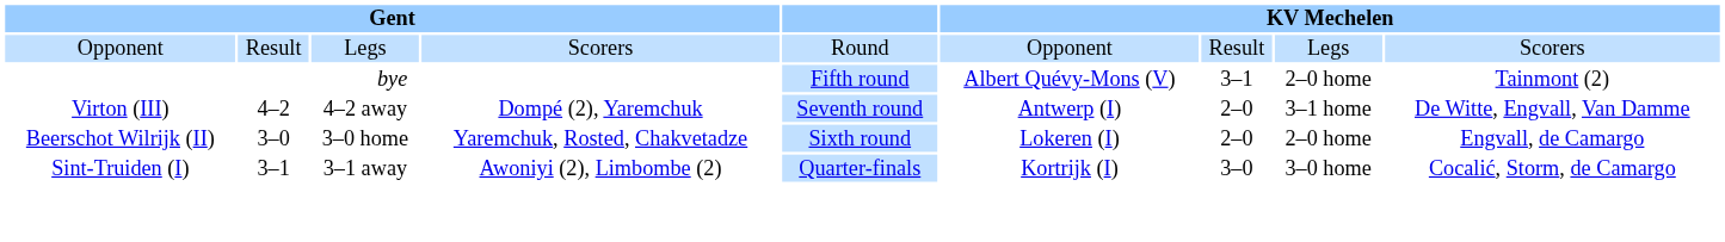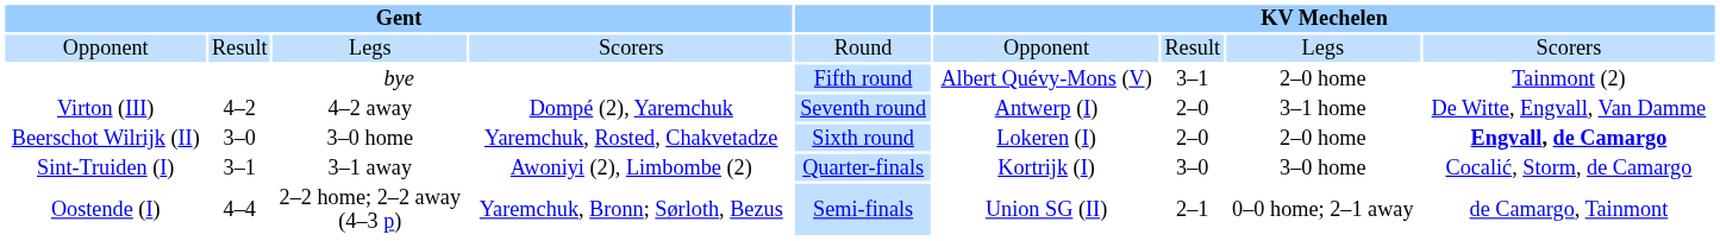Beerschot Wilrijk (II) | column 9: normal -> bold
+ row: Oostende (I) | 4–4 | 2–2 home; 2–2 away (4–3 p) | Yaremchuk, Bronn; Sørloth, Bezus | Semi-finals | Union SG (II) | 2–1 | 0–0 home; 2–1 away | de Camargo, Tainmont
